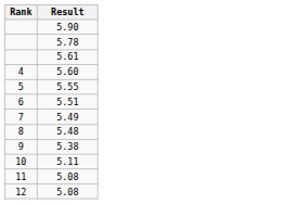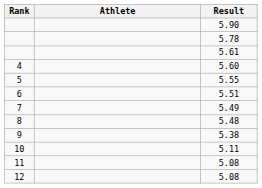+ column: Athlete
